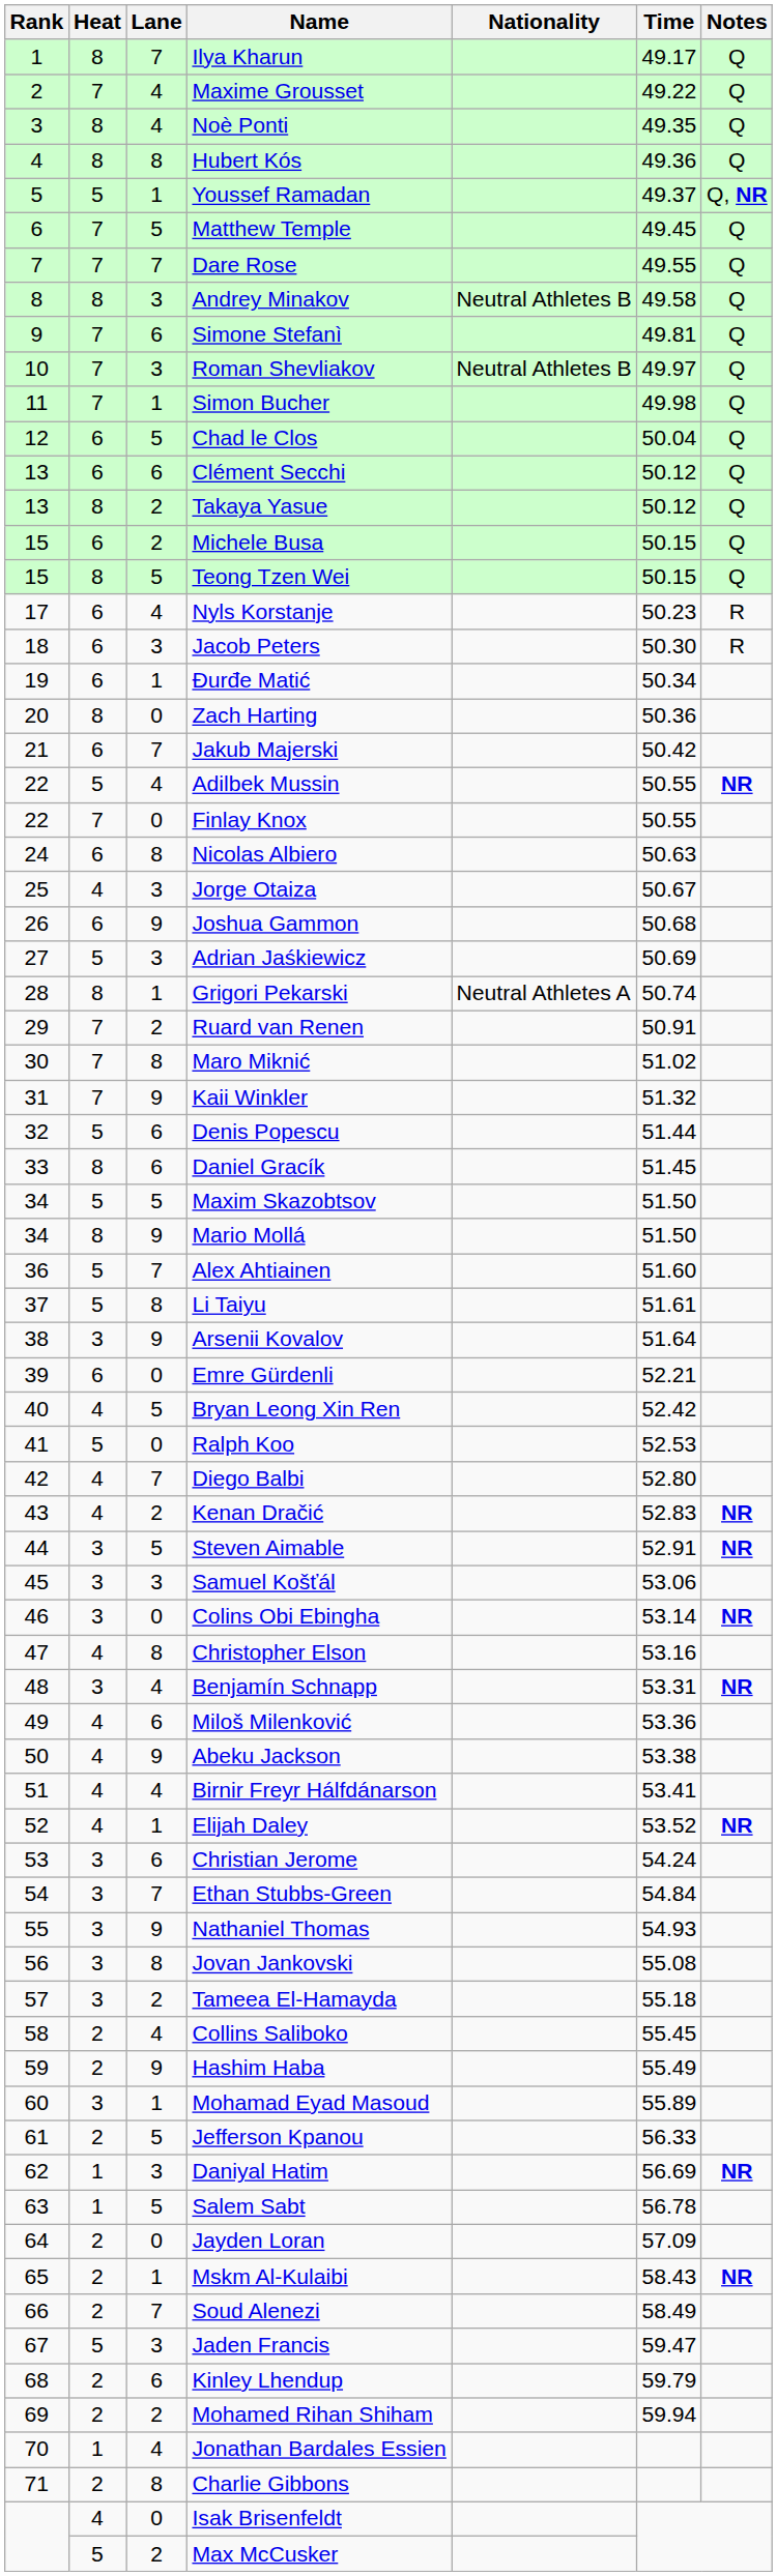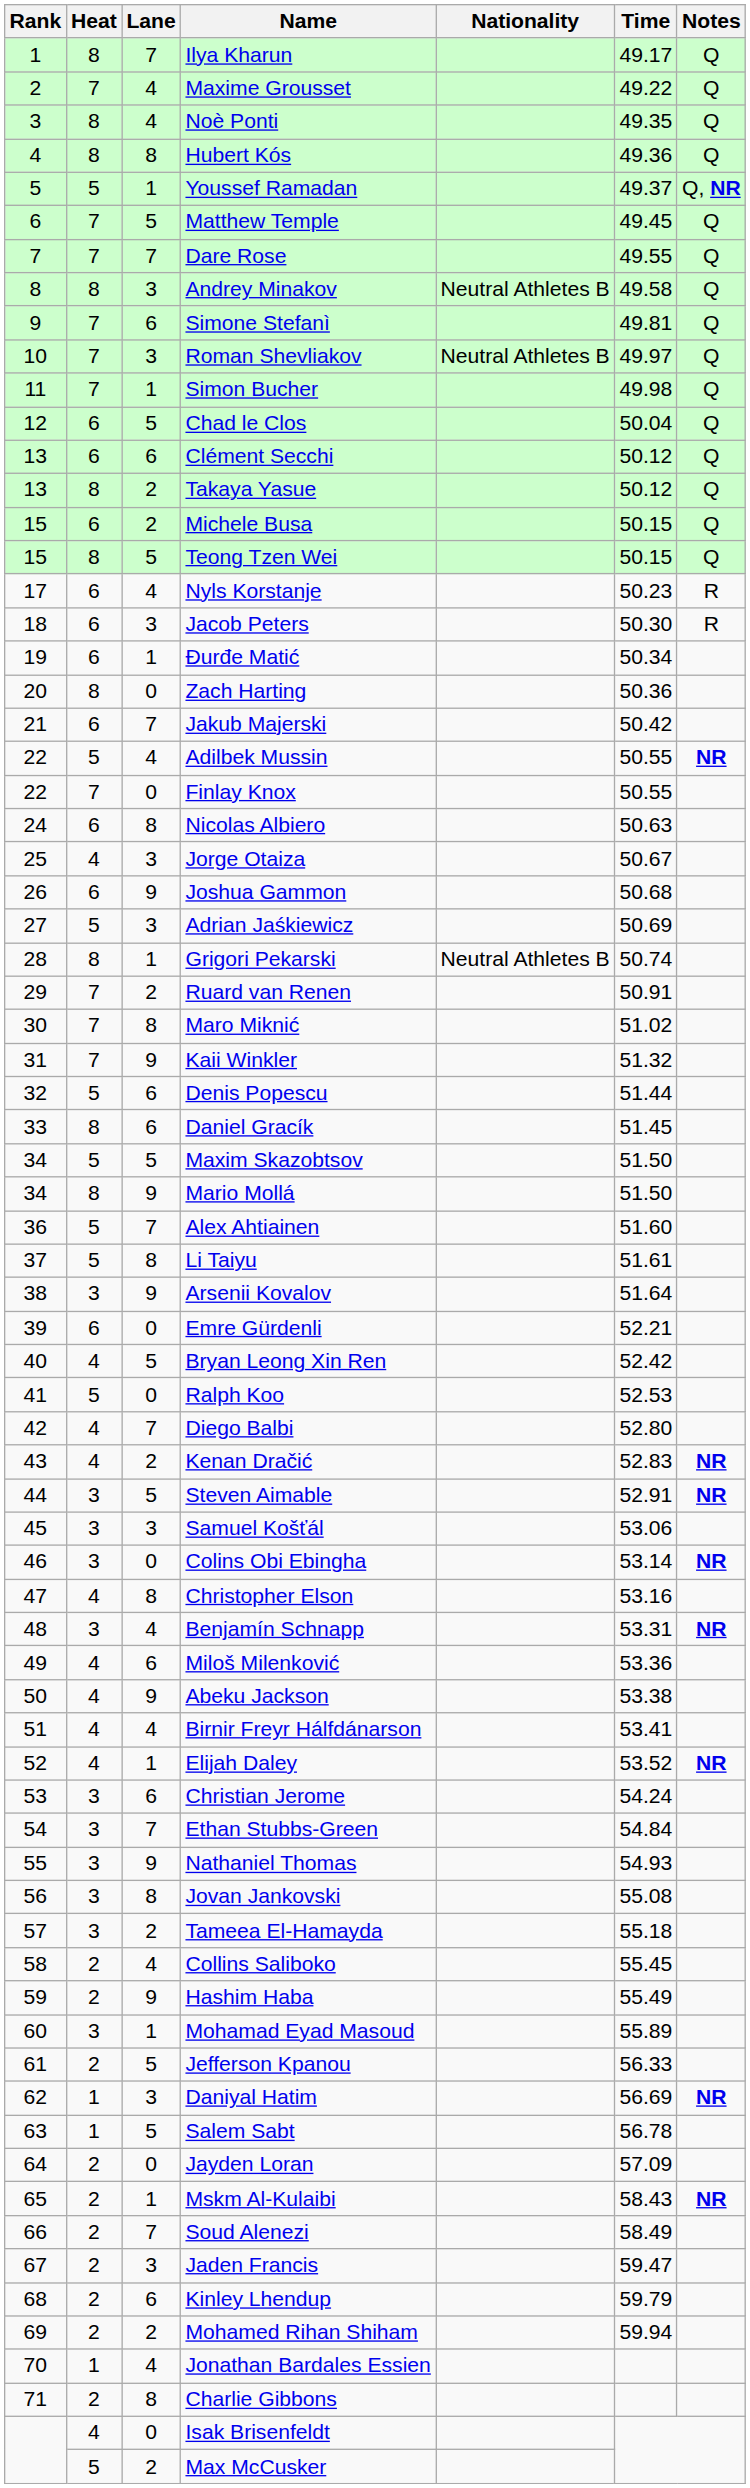Grigori Pekarski | Nationality: Neutral Athletes A -> Neutral Athletes B
Jaden Francis | Heat: 5 -> 2
